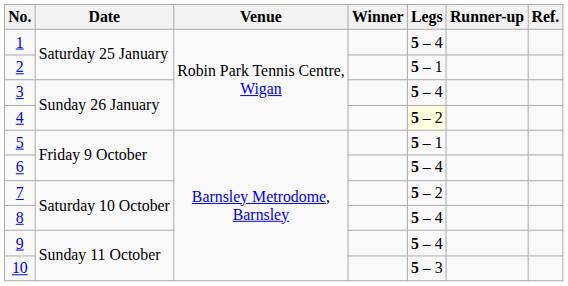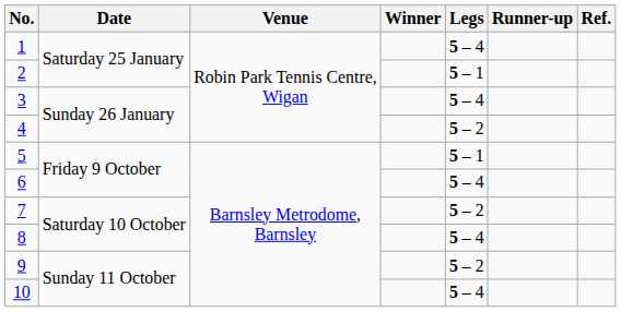4 | Legs: lightyellow background -> no background
9 | Legs: 5 – 4 -> 5 – 2
10 | Legs: 5 – 3 -> 5 – 4
